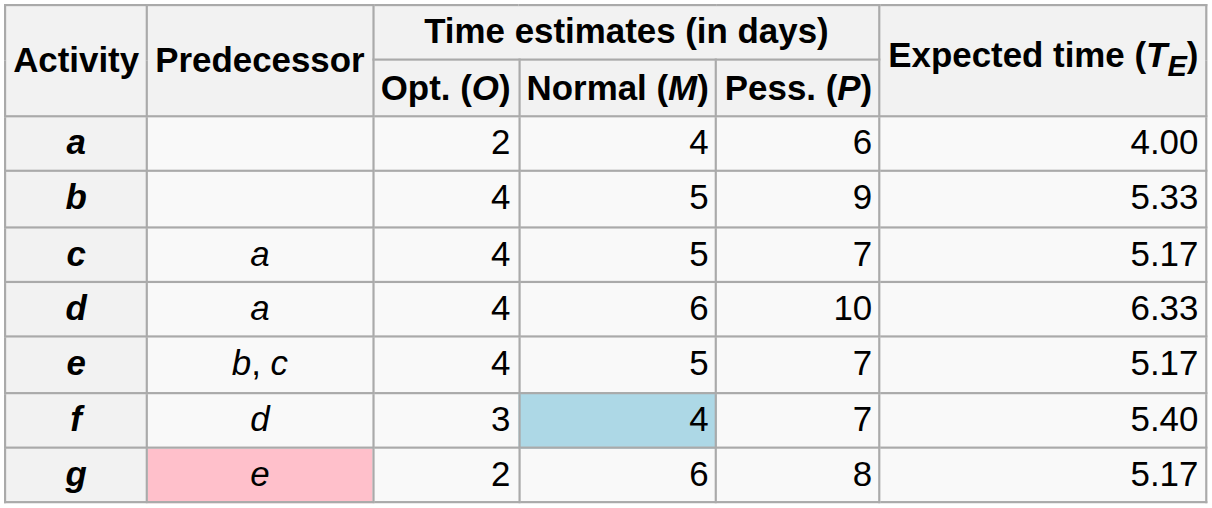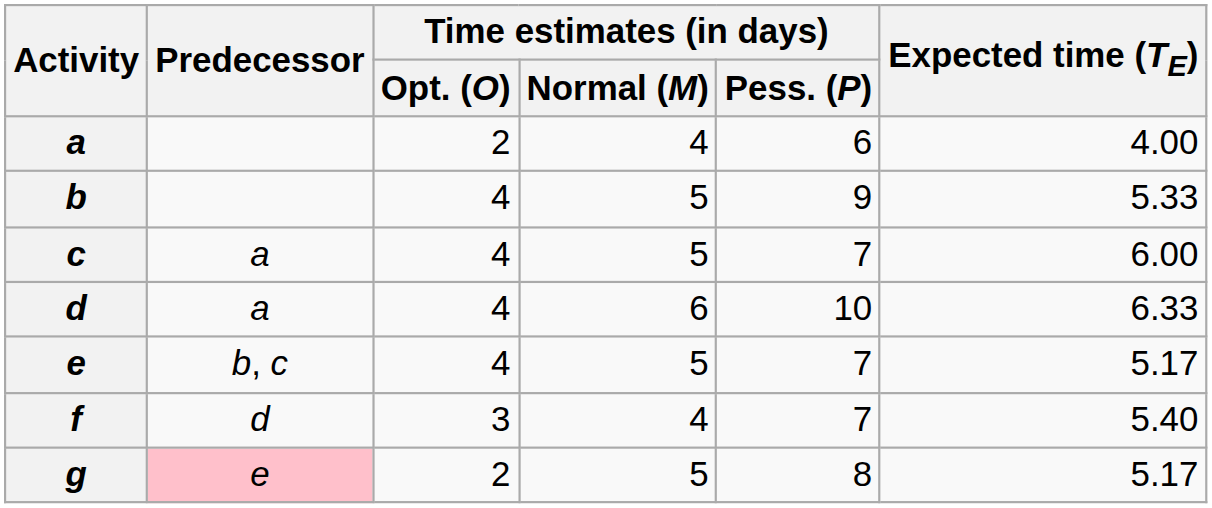c | Expected time (TE): 5.17 -> 6.00
f | Time estimates (in days) / Normal (M): lightblue background -> no background
g | Time estimates (in days) / Normal (M): 6 -> 5
